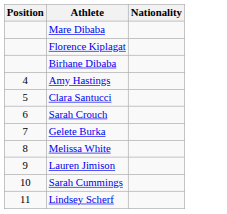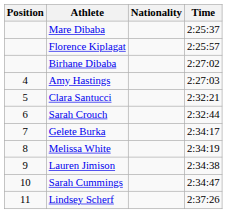+ column: Time | 2:25:37 | 2:25:57 | 2:27:02 | 2:27:03 | 2:32:21 | 2:32:44 | 2:34:17 | 2:34:19 | 2:34:38 | 2:34:47 | 2:37:26
